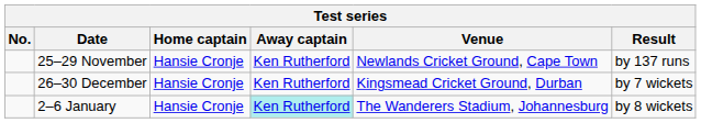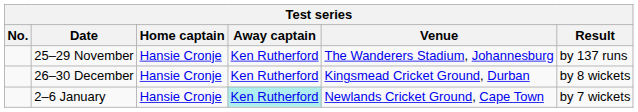25–29 November | Venue: Newlands Cricket Ground, Cape Town -> The Wanderers Stadium, Johannesburg
26–30 December | Result: by 7 wickets -> by 8 wickets
2–6 January | Venue: The Wanderers Stadium, Johannesburg -> Newlands Cricket Ground, Cape Town
2–6 January | Result: by 8 wickets -> by 7 wickets
